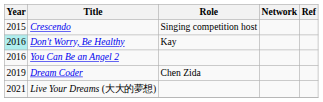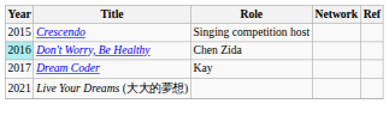Don't Worry, Be Healthy | Role: Kay -> Chen Zida
- row: 2016 | You Can Be an Angel 2
Dream Coder | Year: 2019 -> 2017
Dream Coder | Role: Chen Zida -> Kay
